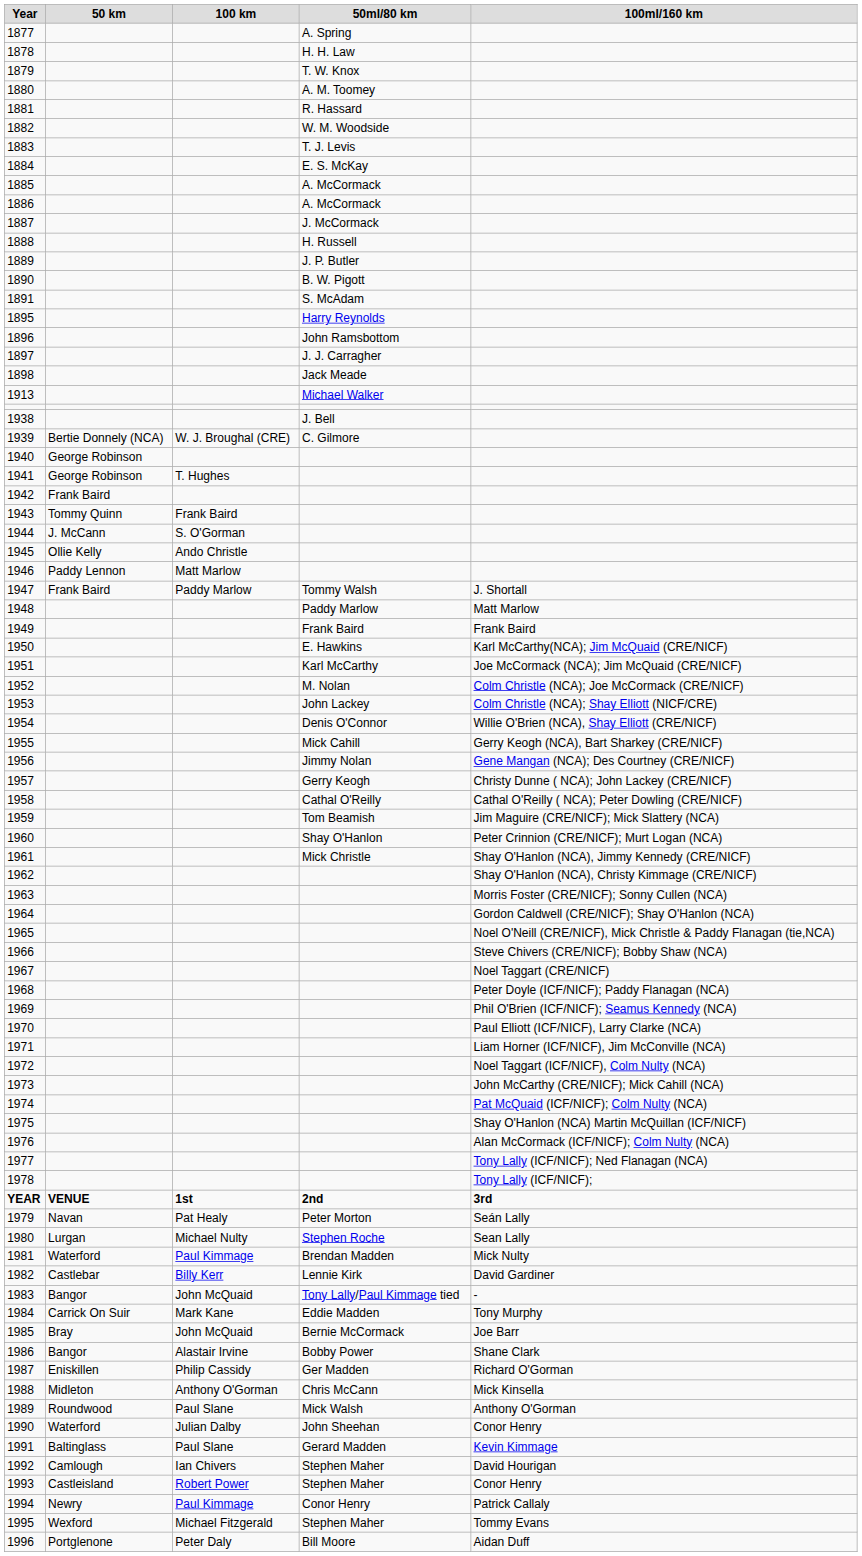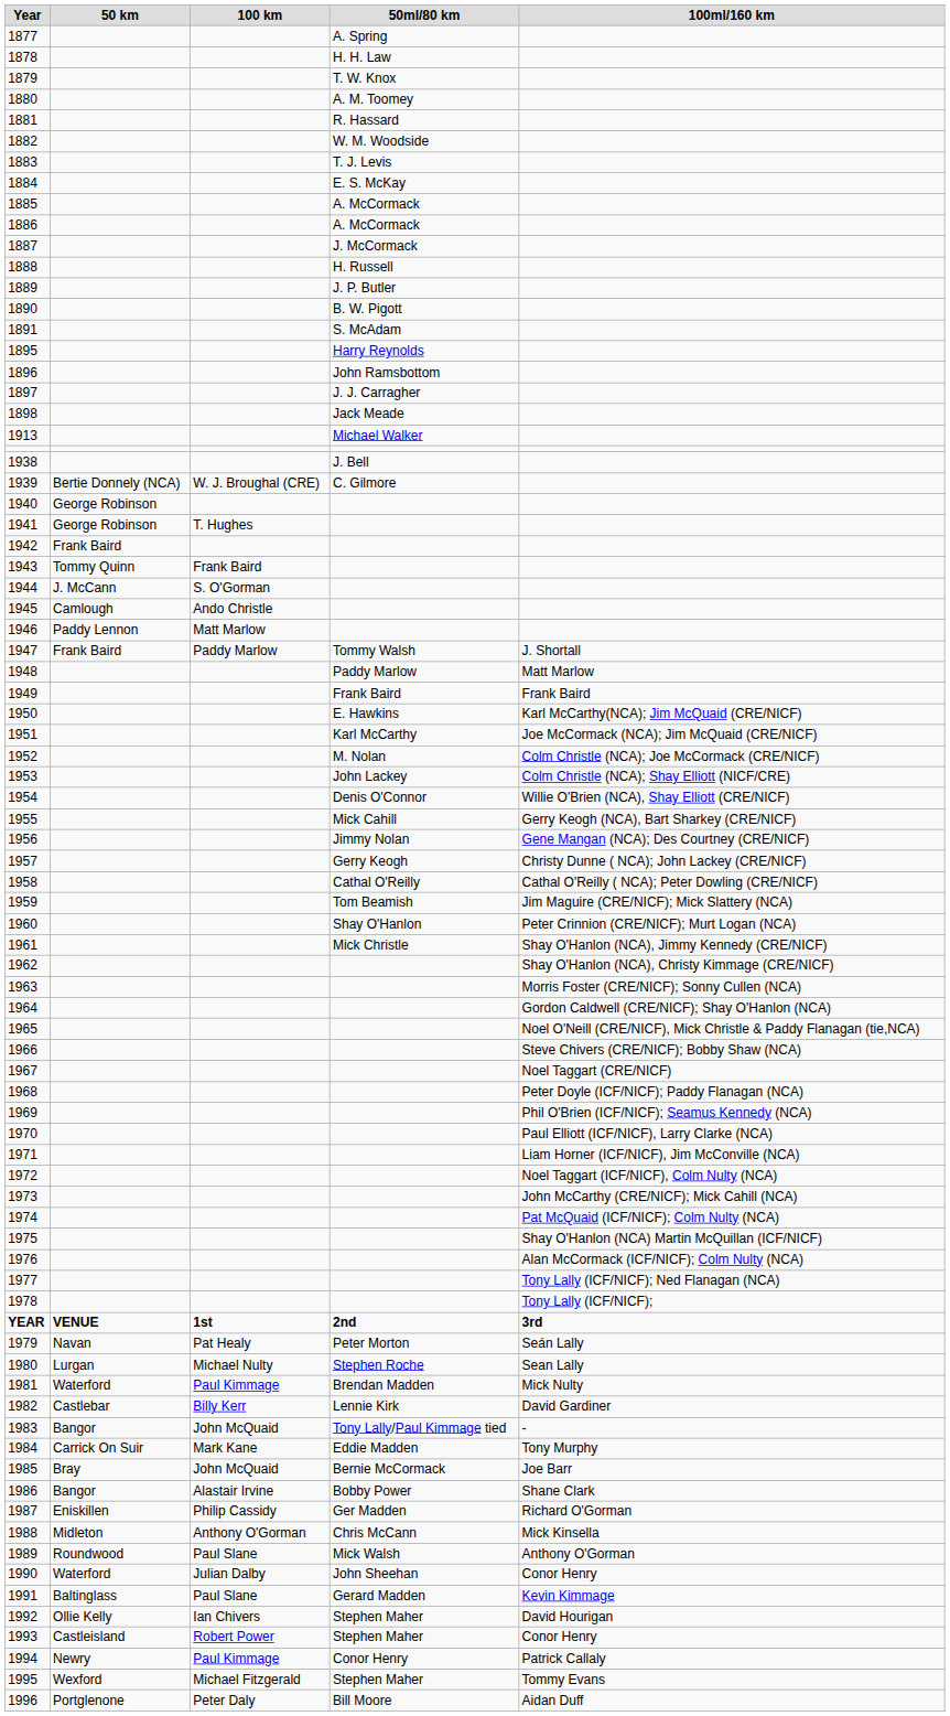1945 | 50 km: Ollie Kelly -> Camlough
1992 | 50 km: Camlough -> Ollie Kelly
